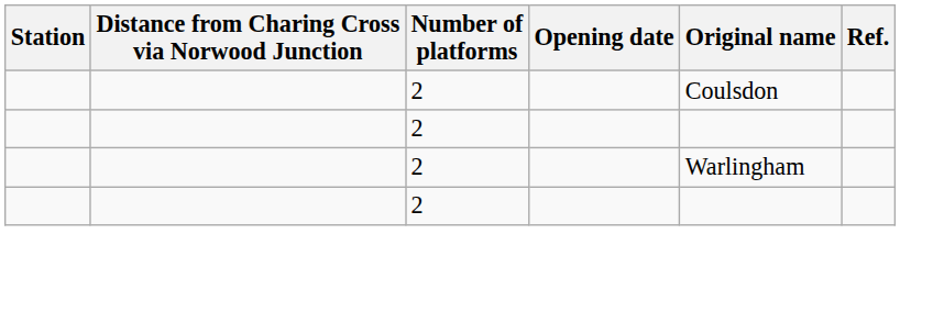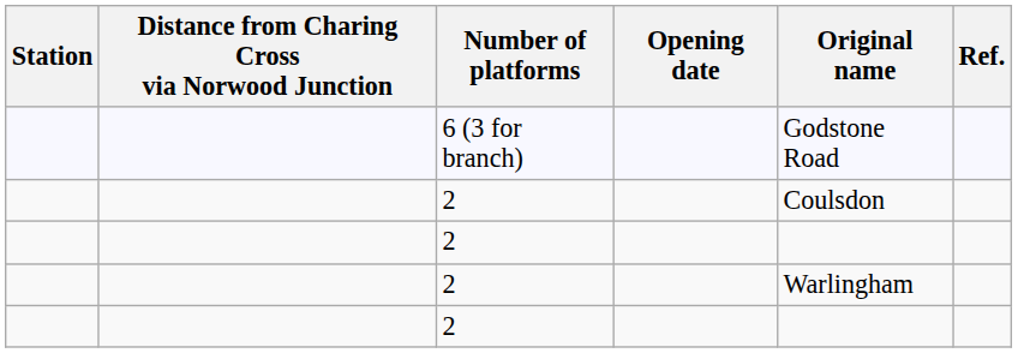+ row: 6 (3 for branch) | Godstone Road
